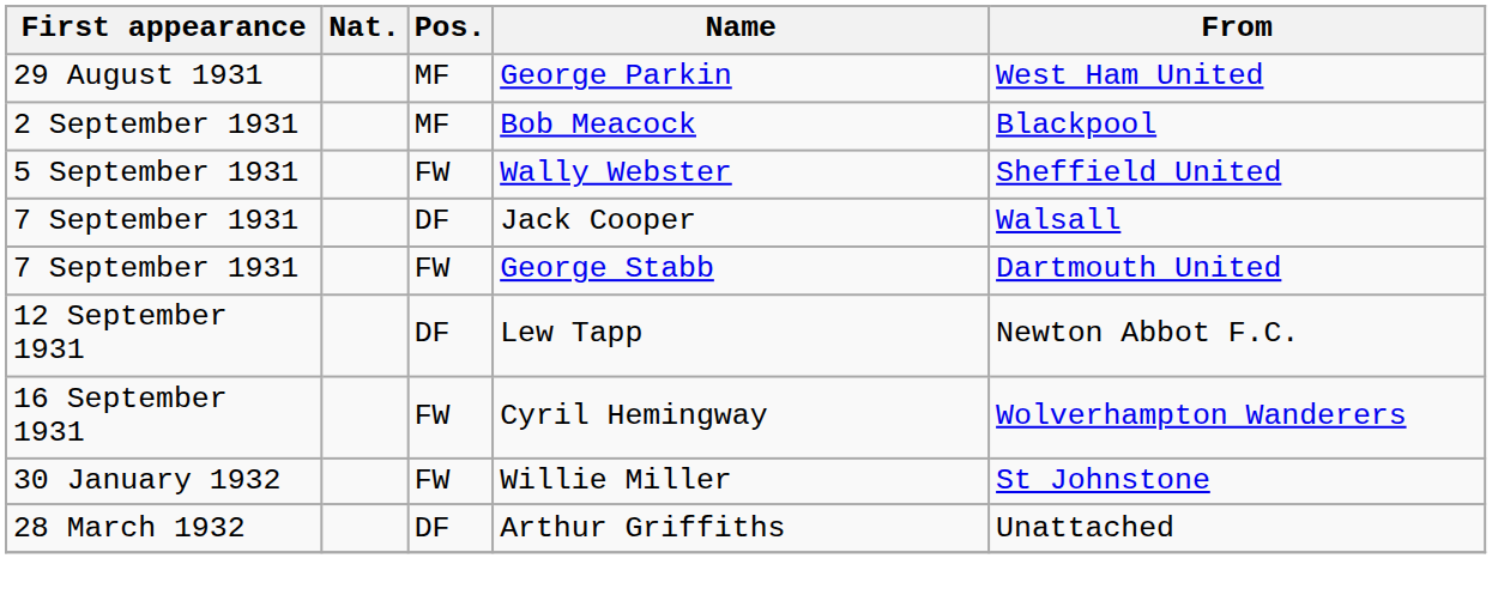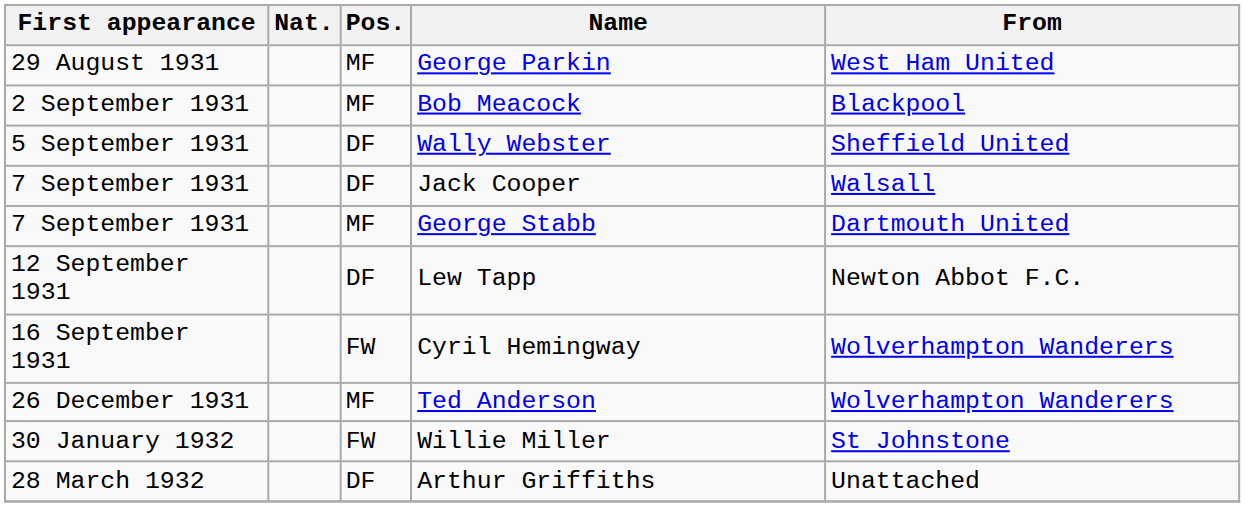Wally Webster | Pos.: FW -> DF
George Stabb | Pos.: FW -> MF
+ row: 26 December 1931 | MF | Ted Anderson | Wolverhampton Wanderers
